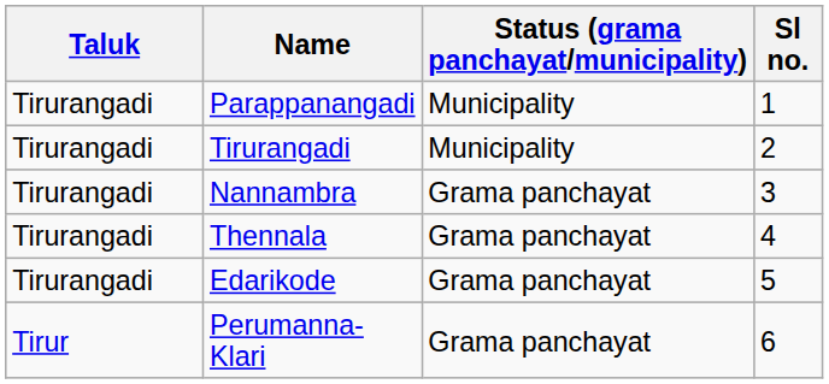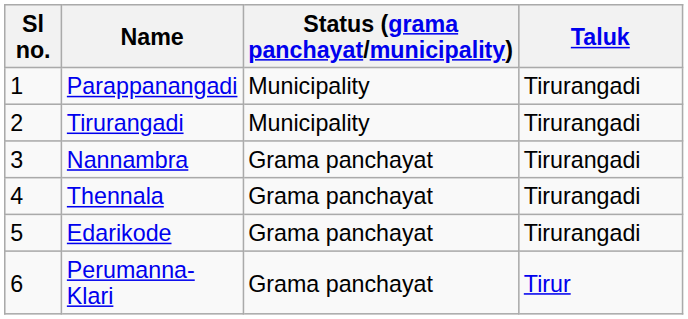columns swapped: Sl no. <-> Taluk
